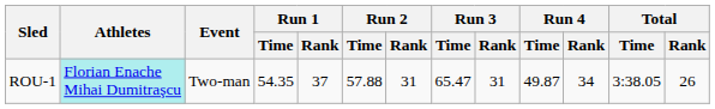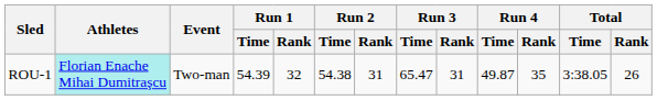ROU-1 | Run 1 / Time: 54.35 -> 54.39
ROU-1 | Run 1 / Rank: 37 -> 32
ROU-1 | Run 2 / Time: 57.88 -> 54.38
ROU-1 | Run 4 / Rank: 34 -> 35
